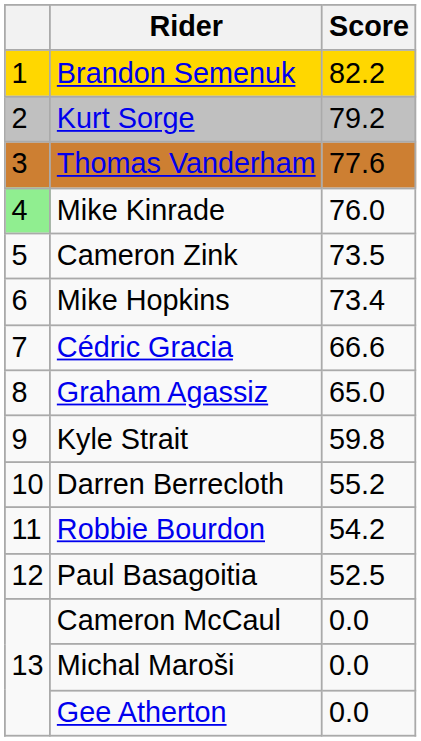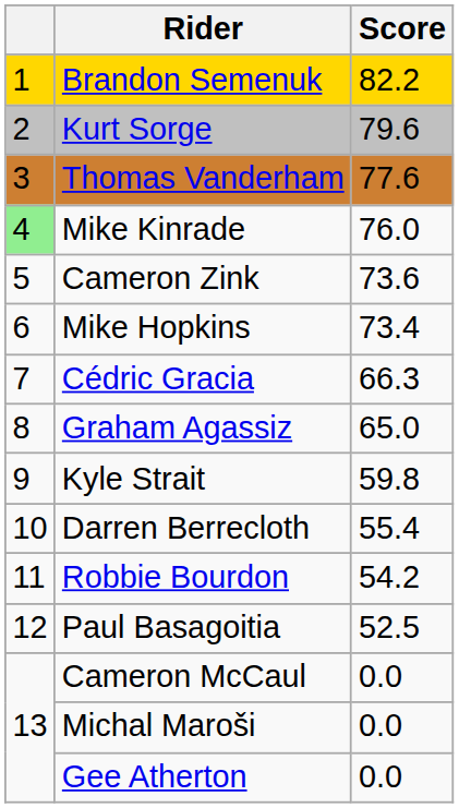Kurt Sorge | Score: 79.2 -> 79.6
Cameron Zink | Score: 73.5 -> 73.6
Cédric Gracia | Score: 66.6 -> 66.3
Darren Berrecloth | Score: 55.2 -> 55.4
